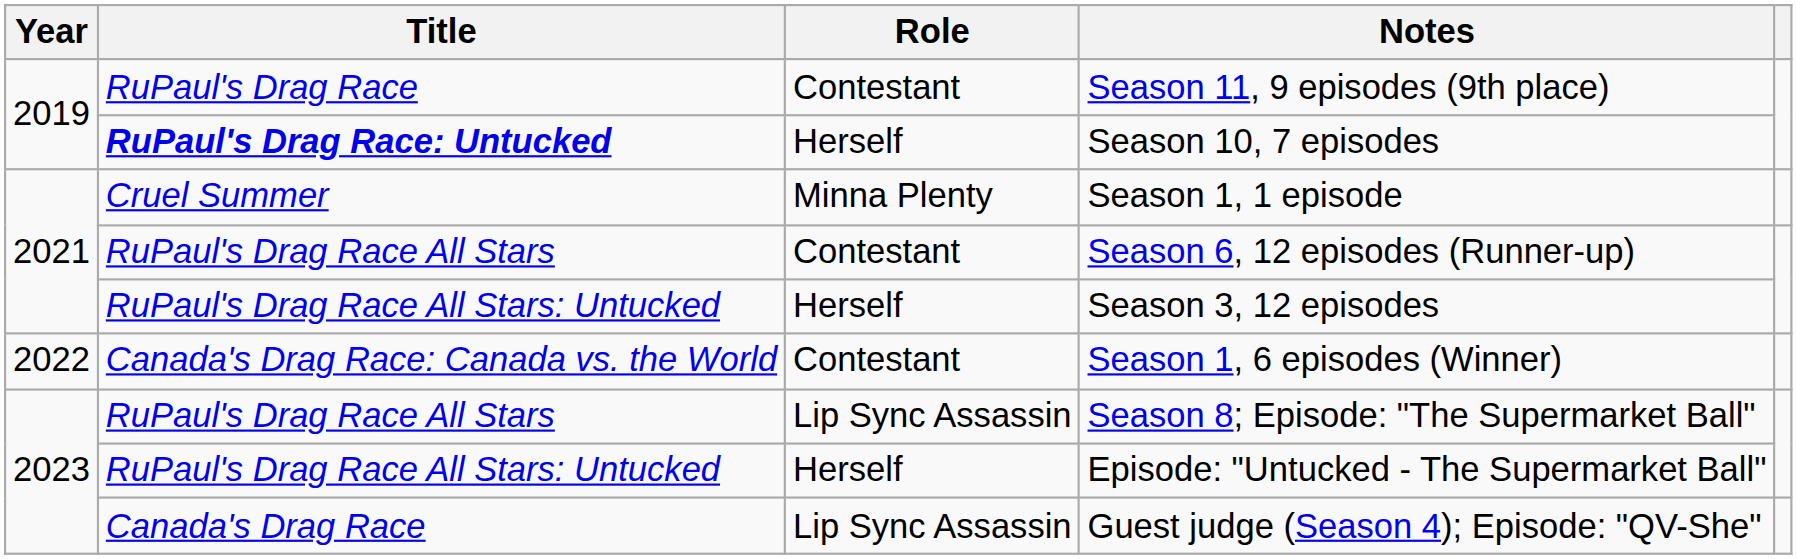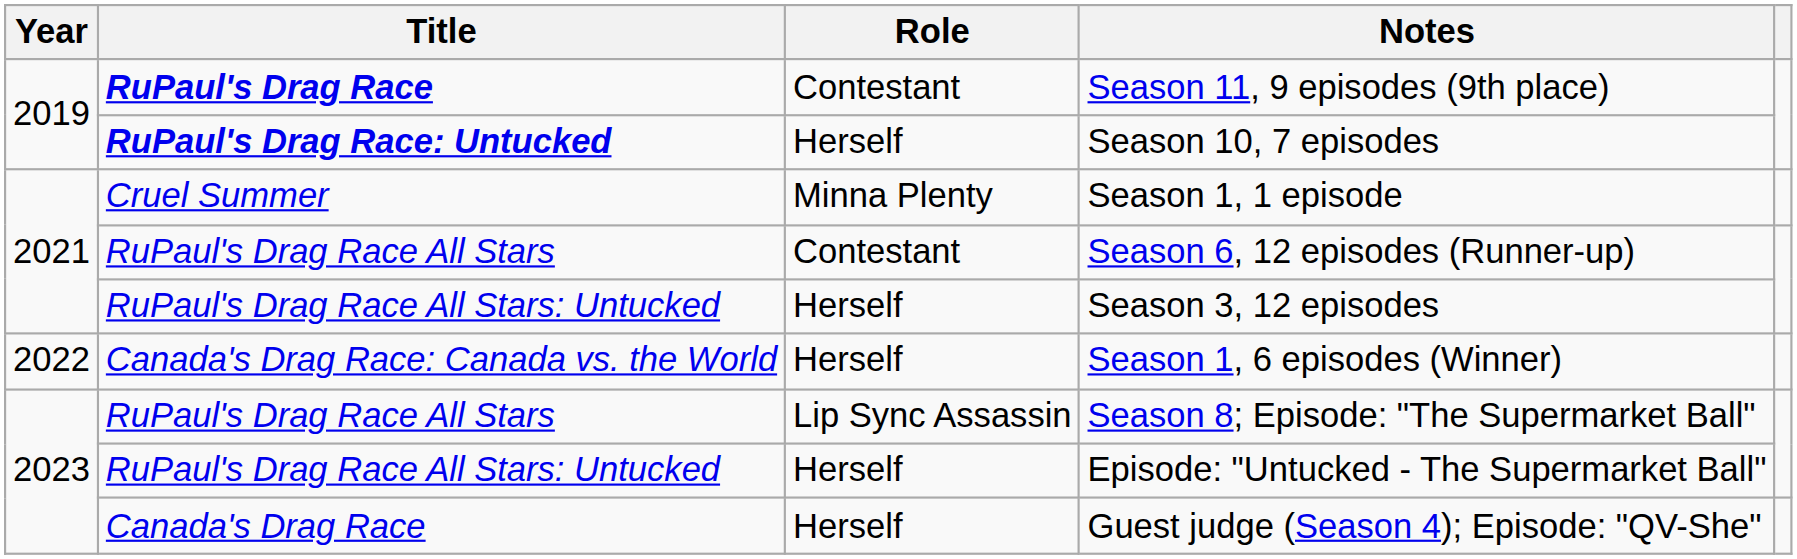Season 11, 9 episodes (9th place) | Title: normal -> bold
Season 1, 6 episodes (Winner) | Role: Contestant -> Herself
Guest judge (Season 4); Episode: "QV-She" | Role: Lip Sync Assassin -> Herself
